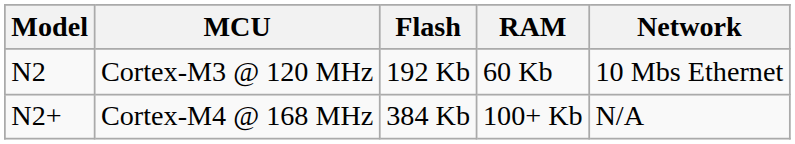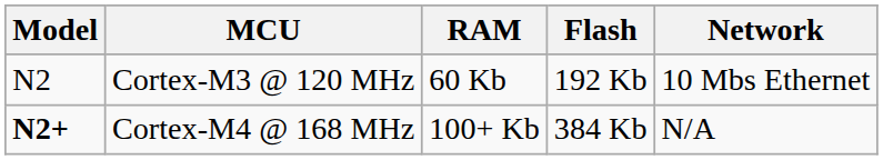columns swapped: Flash <-> RAM
Cortex-M4 @ 168 MHz | Model: normal -> bold
